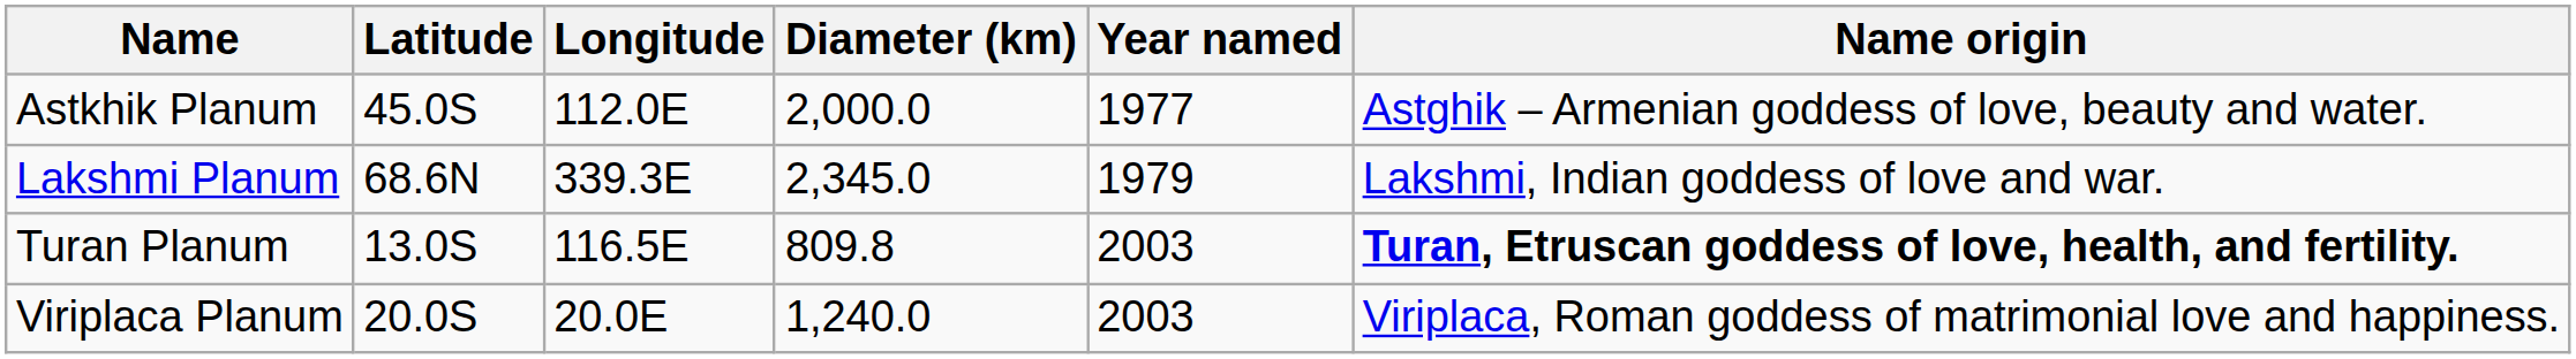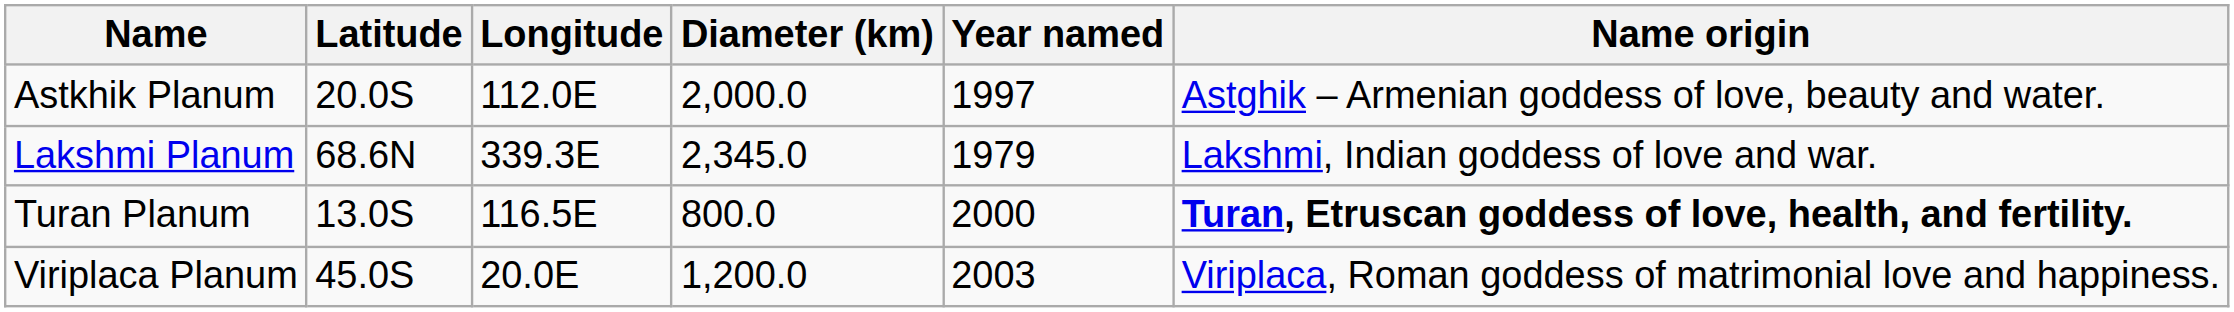Astkhik Planum | Latitude: 45.0S -> 20.0S
Astkhik Planum | Year named: 1977 -> 1997
Turan Planum | Diameter (km): 809.8 -> 800.0
Turan Planum | Year named: 2003 -> 2000
Viriplaca Planum | Latitude: 20.0S -> 45.0S
Viriplaca Planum | Diameter (km): 1,240.0 -> 1,200.0
